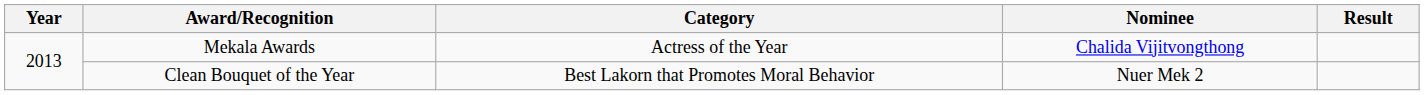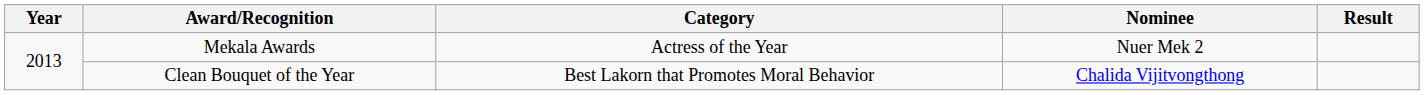Mekala Awards | Nominee: Chalida Vijitvongthong -> Nuer Mek 2
Clean Bouquet of the Year | Nominee: Nuer Mek 2 -> Chalida Vijitvongthong
